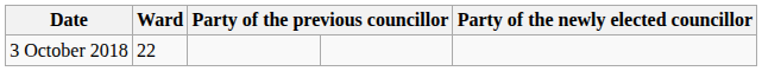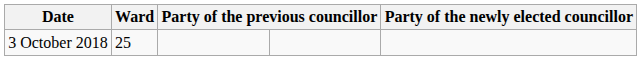3 October 2018 | Ward: 22 -> 25
